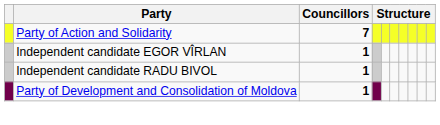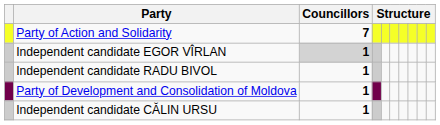Independent candidate EGOR VÎRLAN | Councillors: no background -> lightgrey background
+ row: Independent candidate CĂLIN URSU | 1
